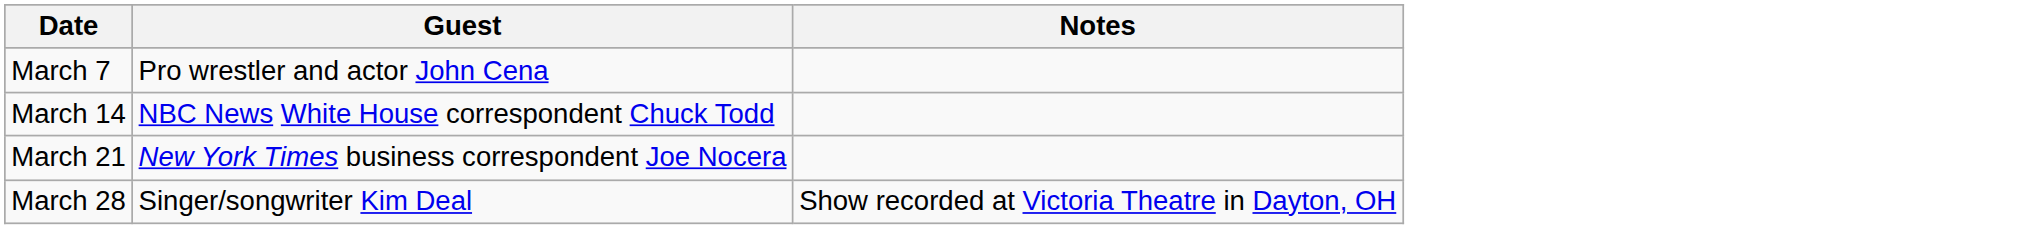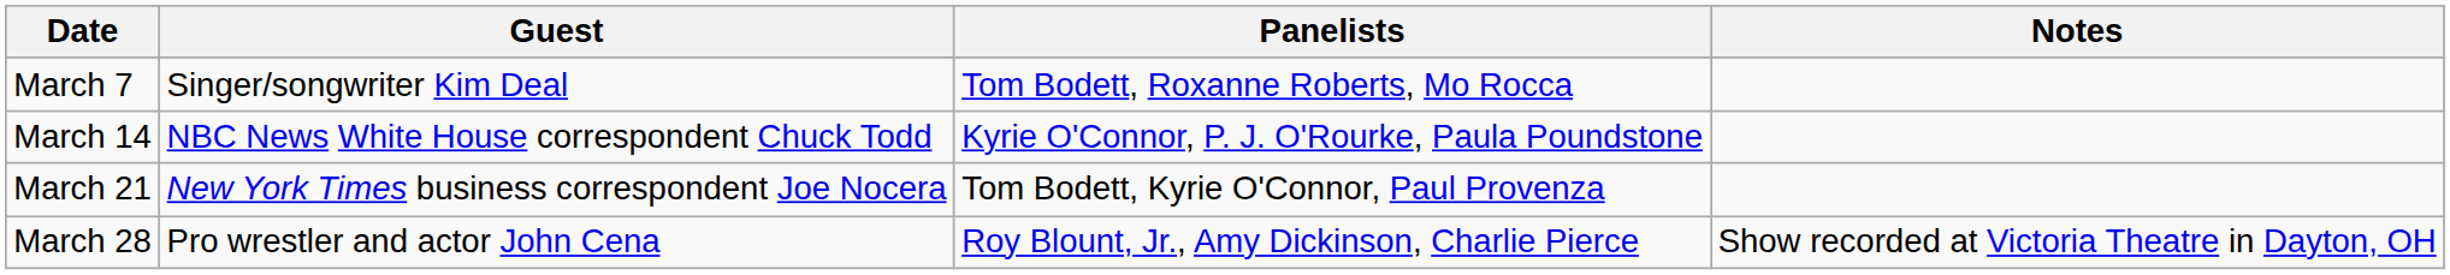+ column: Panelists | Tom Bodett, Roxanne Roberts, Mo Rocca | Kyrie O'Connor, P. J. O'Rourke, Paula Poundstone | Tom Bodett, Kyrie O'Connor, Paul Provenza | Roy Blount, Jr., Amy Dickinson, Charlie Pierce
March 7 | Guest: Pro wrestler and actor John Cena -> Singer/songwriter Kim Deal
March 28 | Guest: Singer/songwriter Kim Deal -> Pro wrestler and actor John Cena
